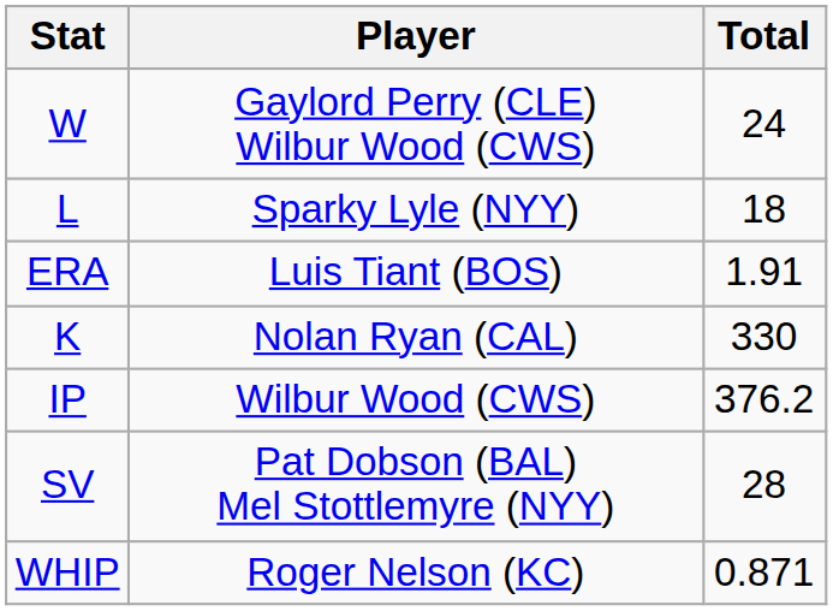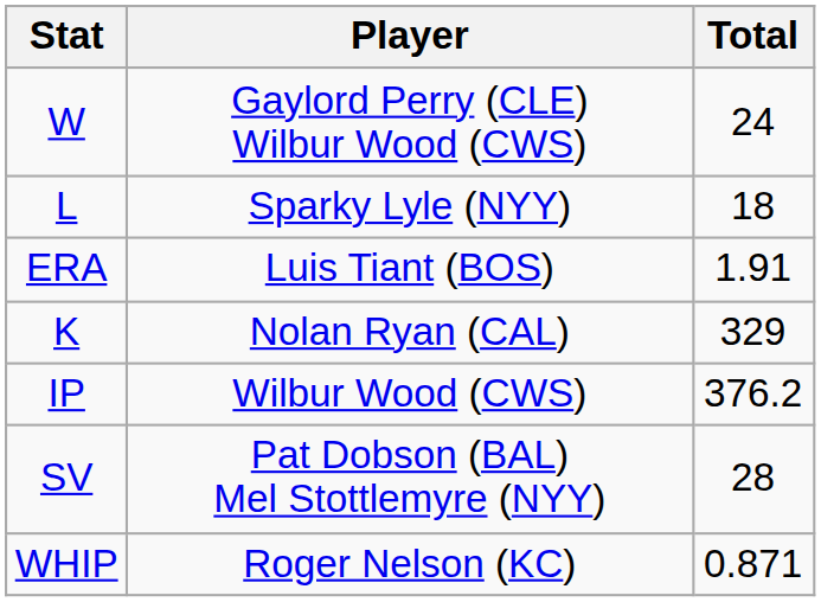K | Total: 330 -> 329
